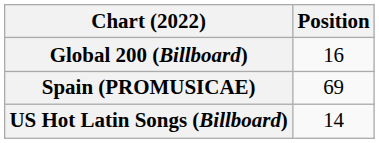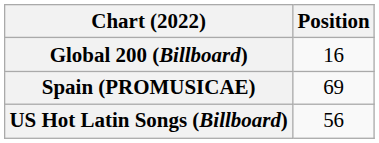US Hot Latin Songs (Billboard) | Position: 14 -> 56
